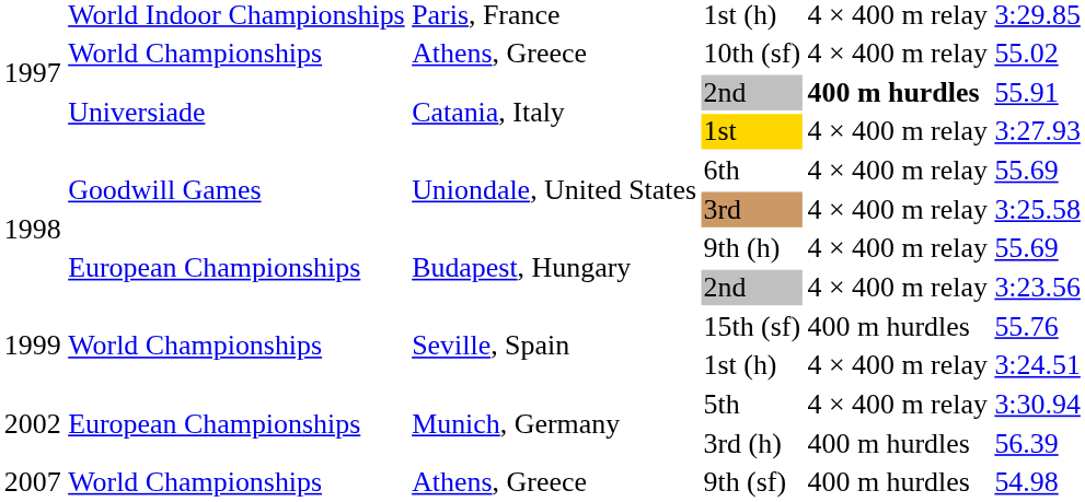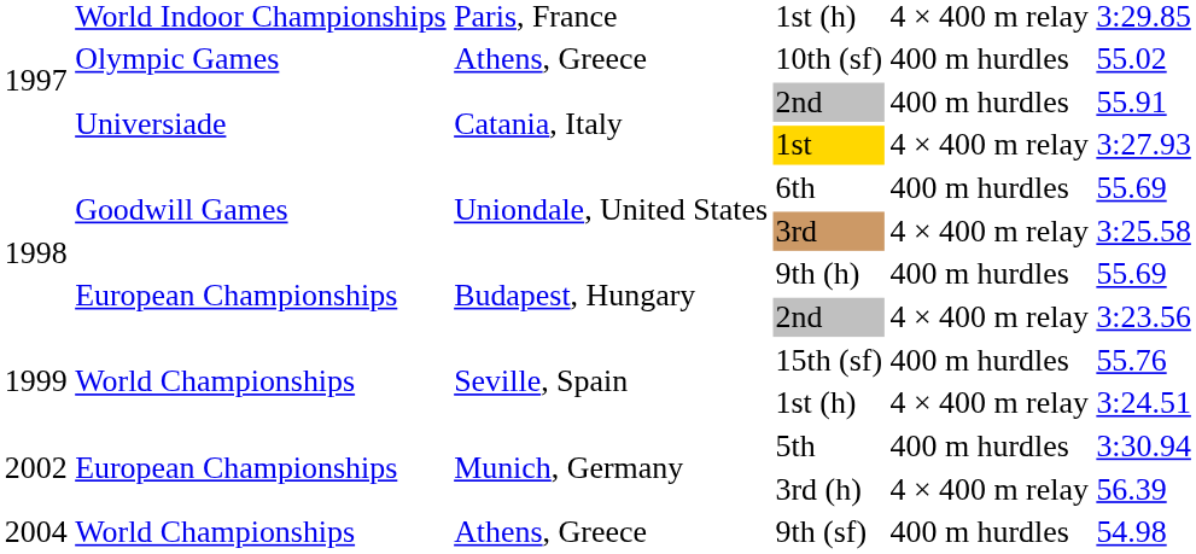10th (sf) | column 2: World Championships -> Olympic Games
10th (sf) | column 5: 4 × 400 m relay -> 400 m hurdles
Catania, Italy / 2nd | column 5: bold -> normal
6th | column 5: 4 × 400 m relay -> 400 m hurdles
9th (h) | column 5: 4 × 400 m relay -> 400 m hurdles
5th | column 5: 4 × 400 m relay -> 400 m hurdles
3rd (h) | column 5: 400 m hurdles -> 4 × 400 m relay
9th (sf) | column 1: 2007 -> 2004
